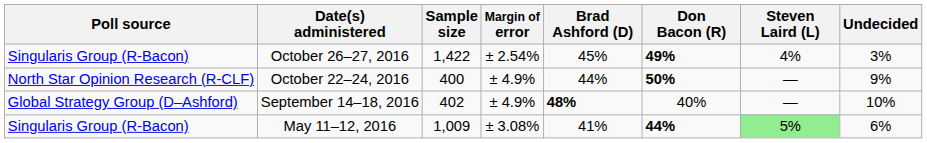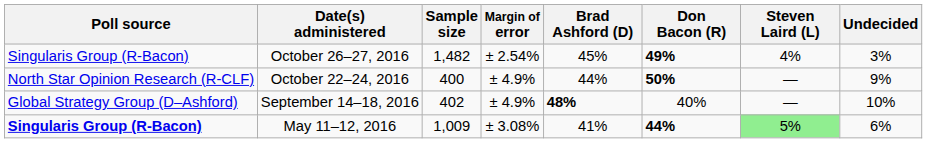October 26–27, 2016 | Sample size: 1,422 -> 1,482
May 11–12, 2016 | Poll source: normal -> bold
